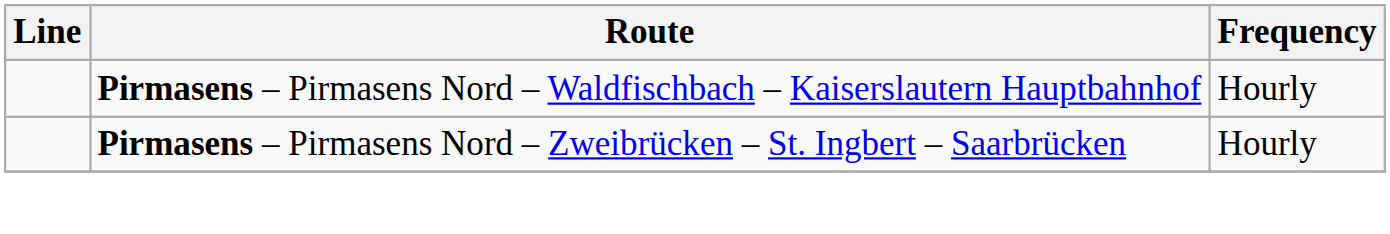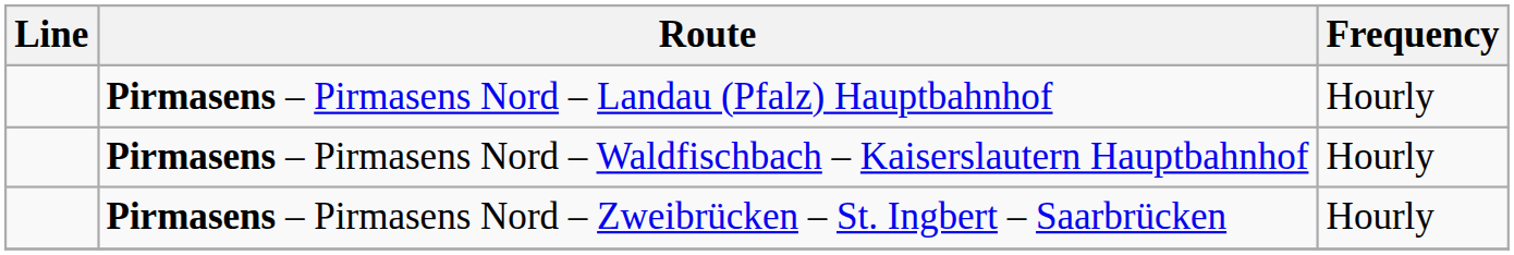+ row: Pirmasens – Pirmasens Nord – Landau (Pfalz) Hauptbahnhof | Hourly
